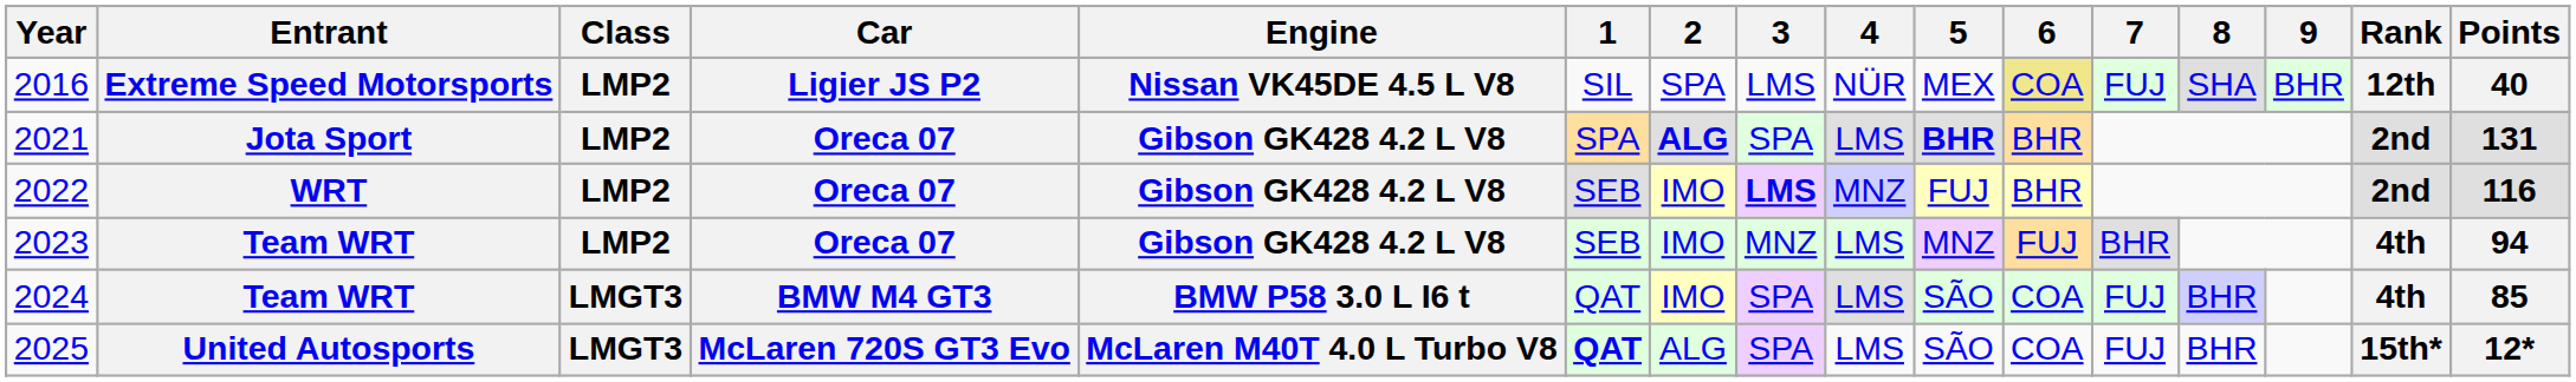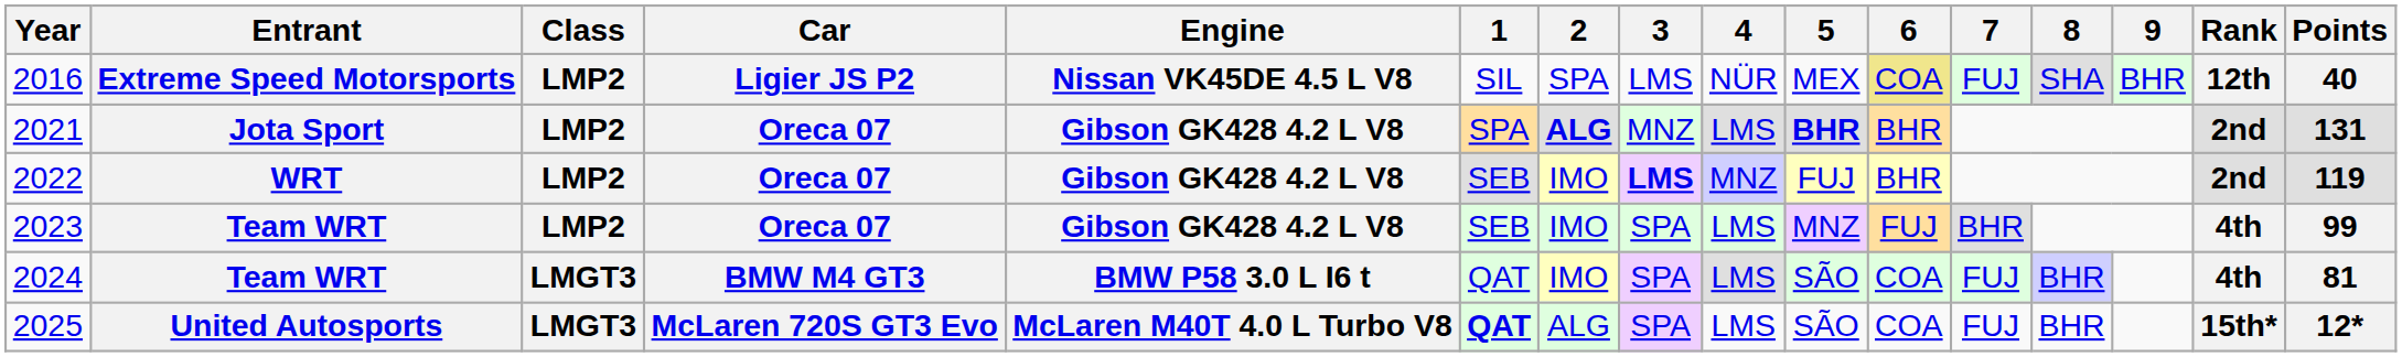2021 | 3: SPA -> MNZ
2022 | Points: 116 -> 119
2023 | 3: MNZ -> SPA
2023 | Points: 94 -> 99
2024 | Points: 85 -> 81
